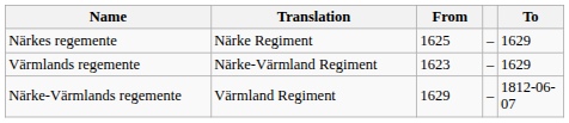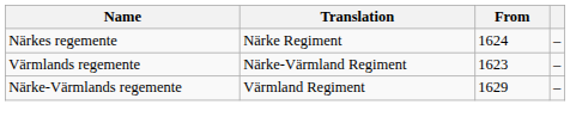- column: To | 1629 | 1629 | 1812-06-07
Närkes regemente | From: 1625 -> 1624
